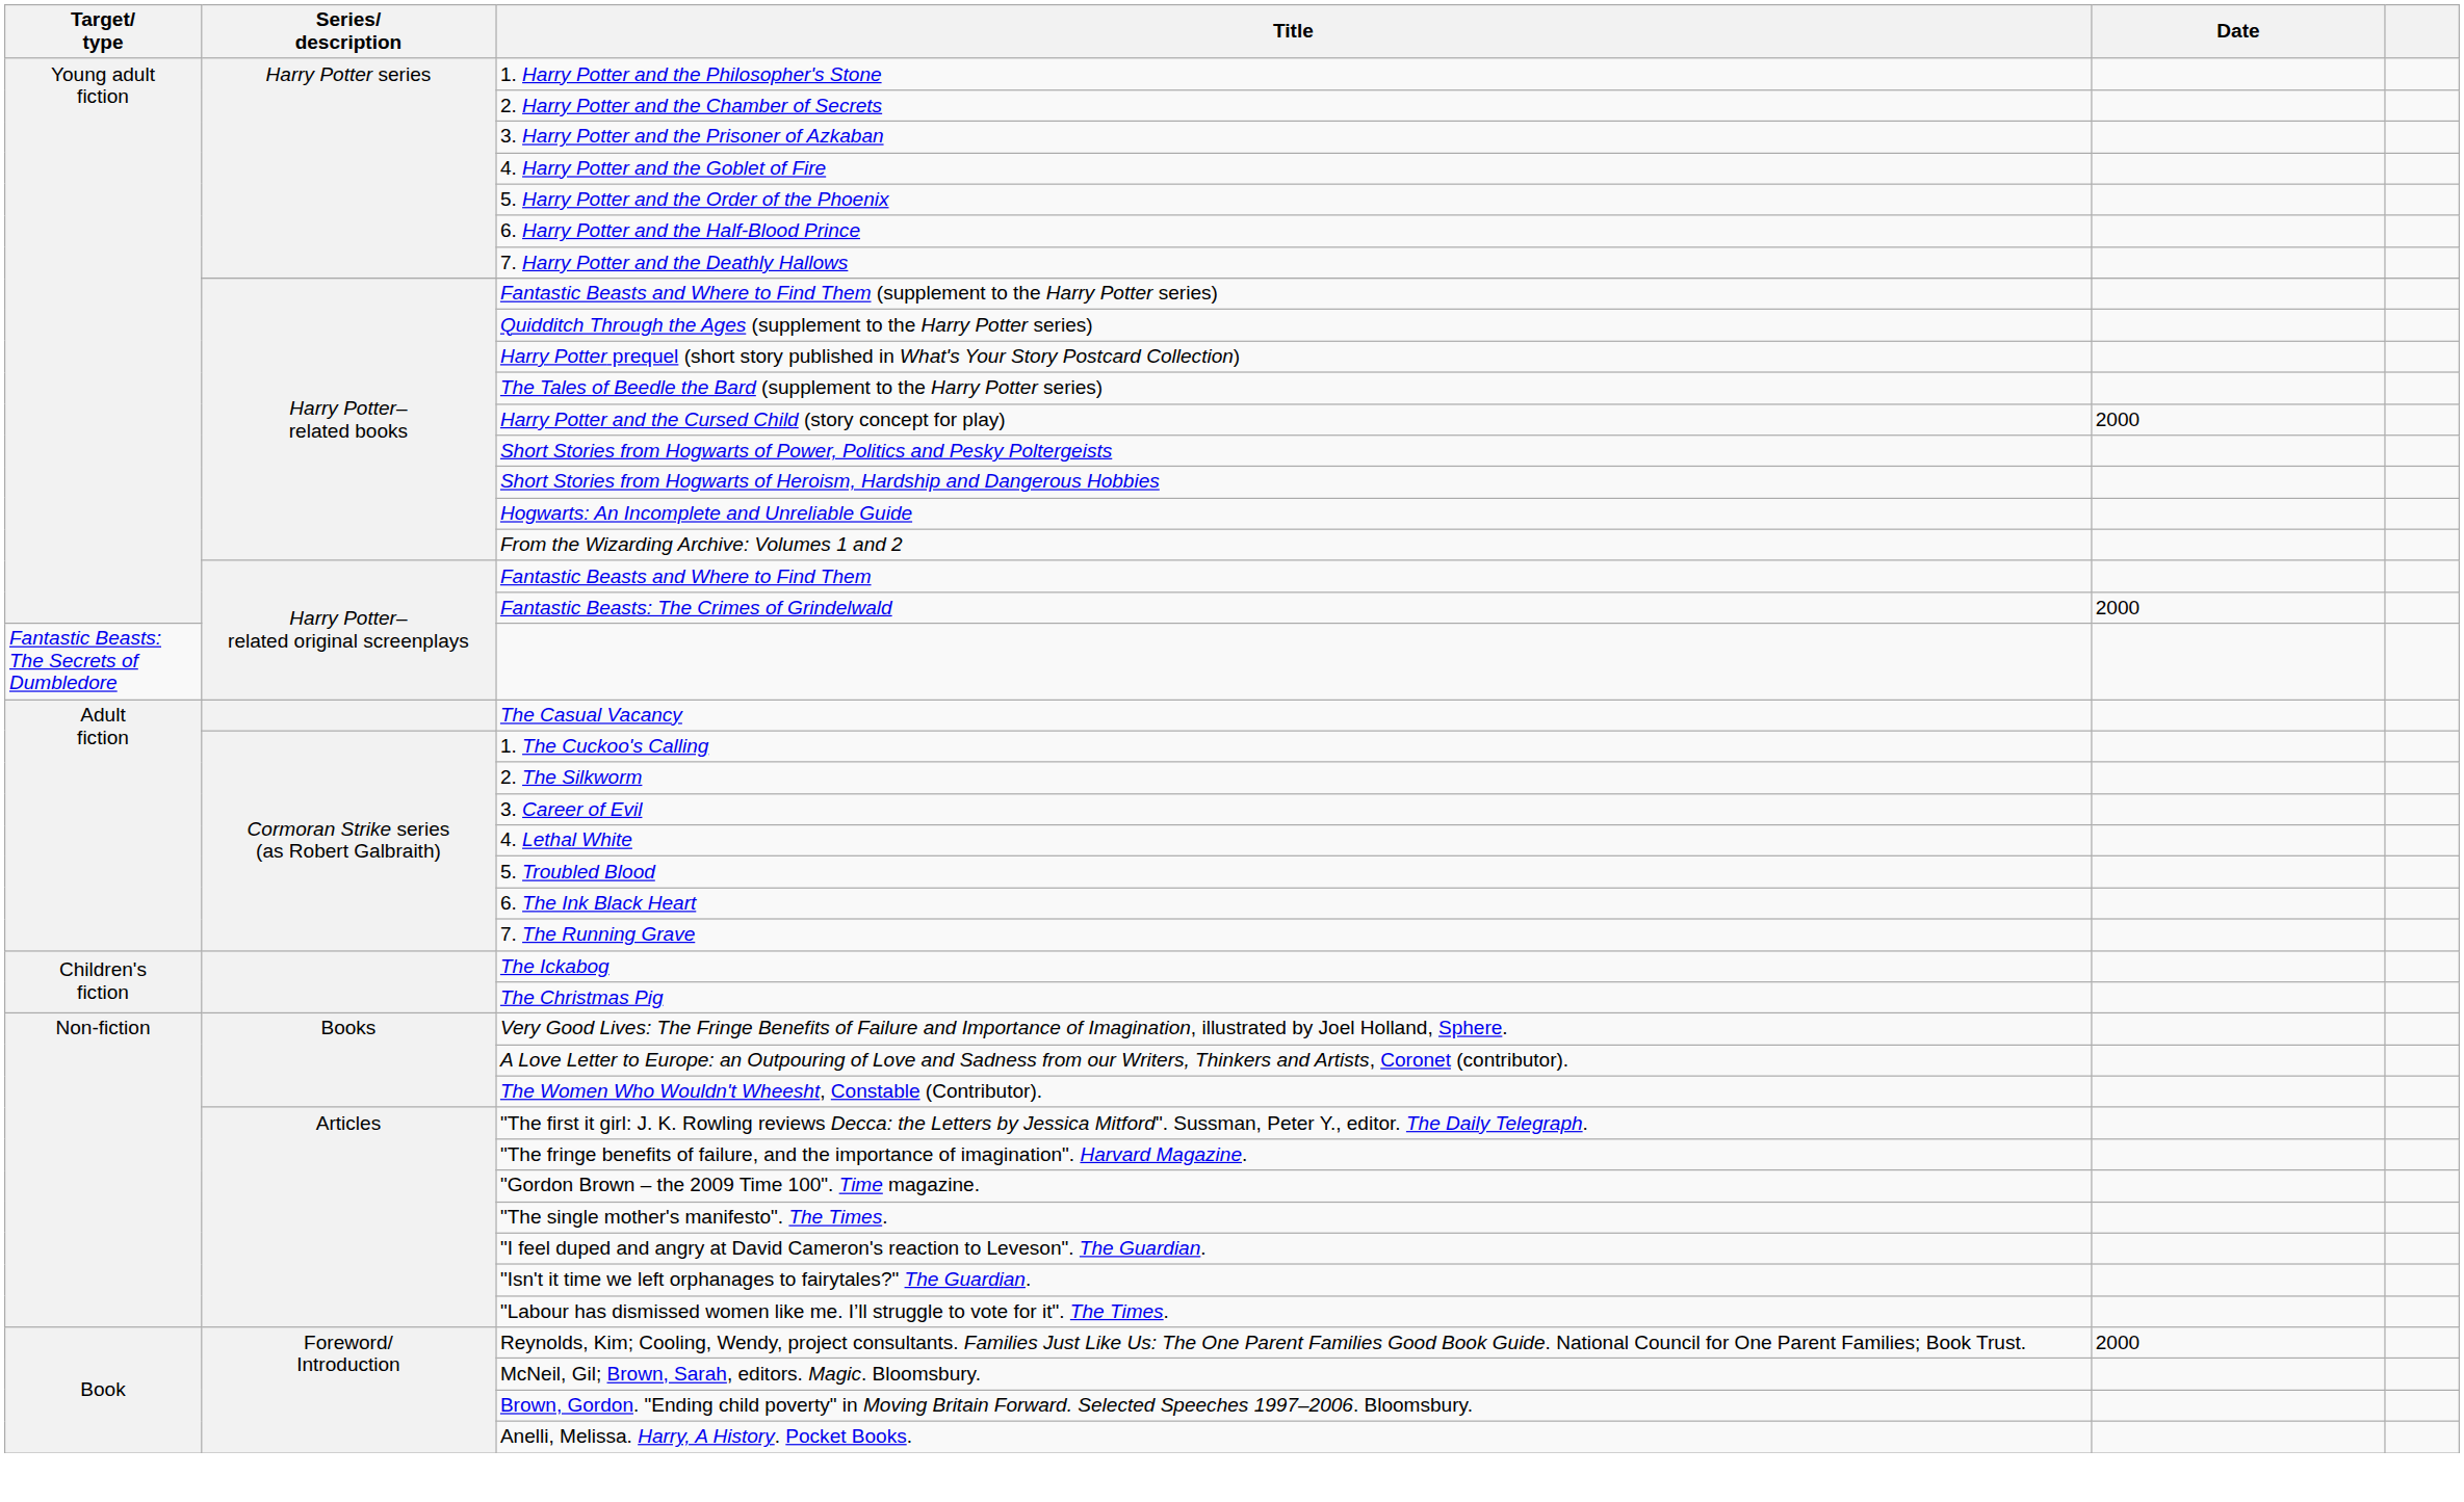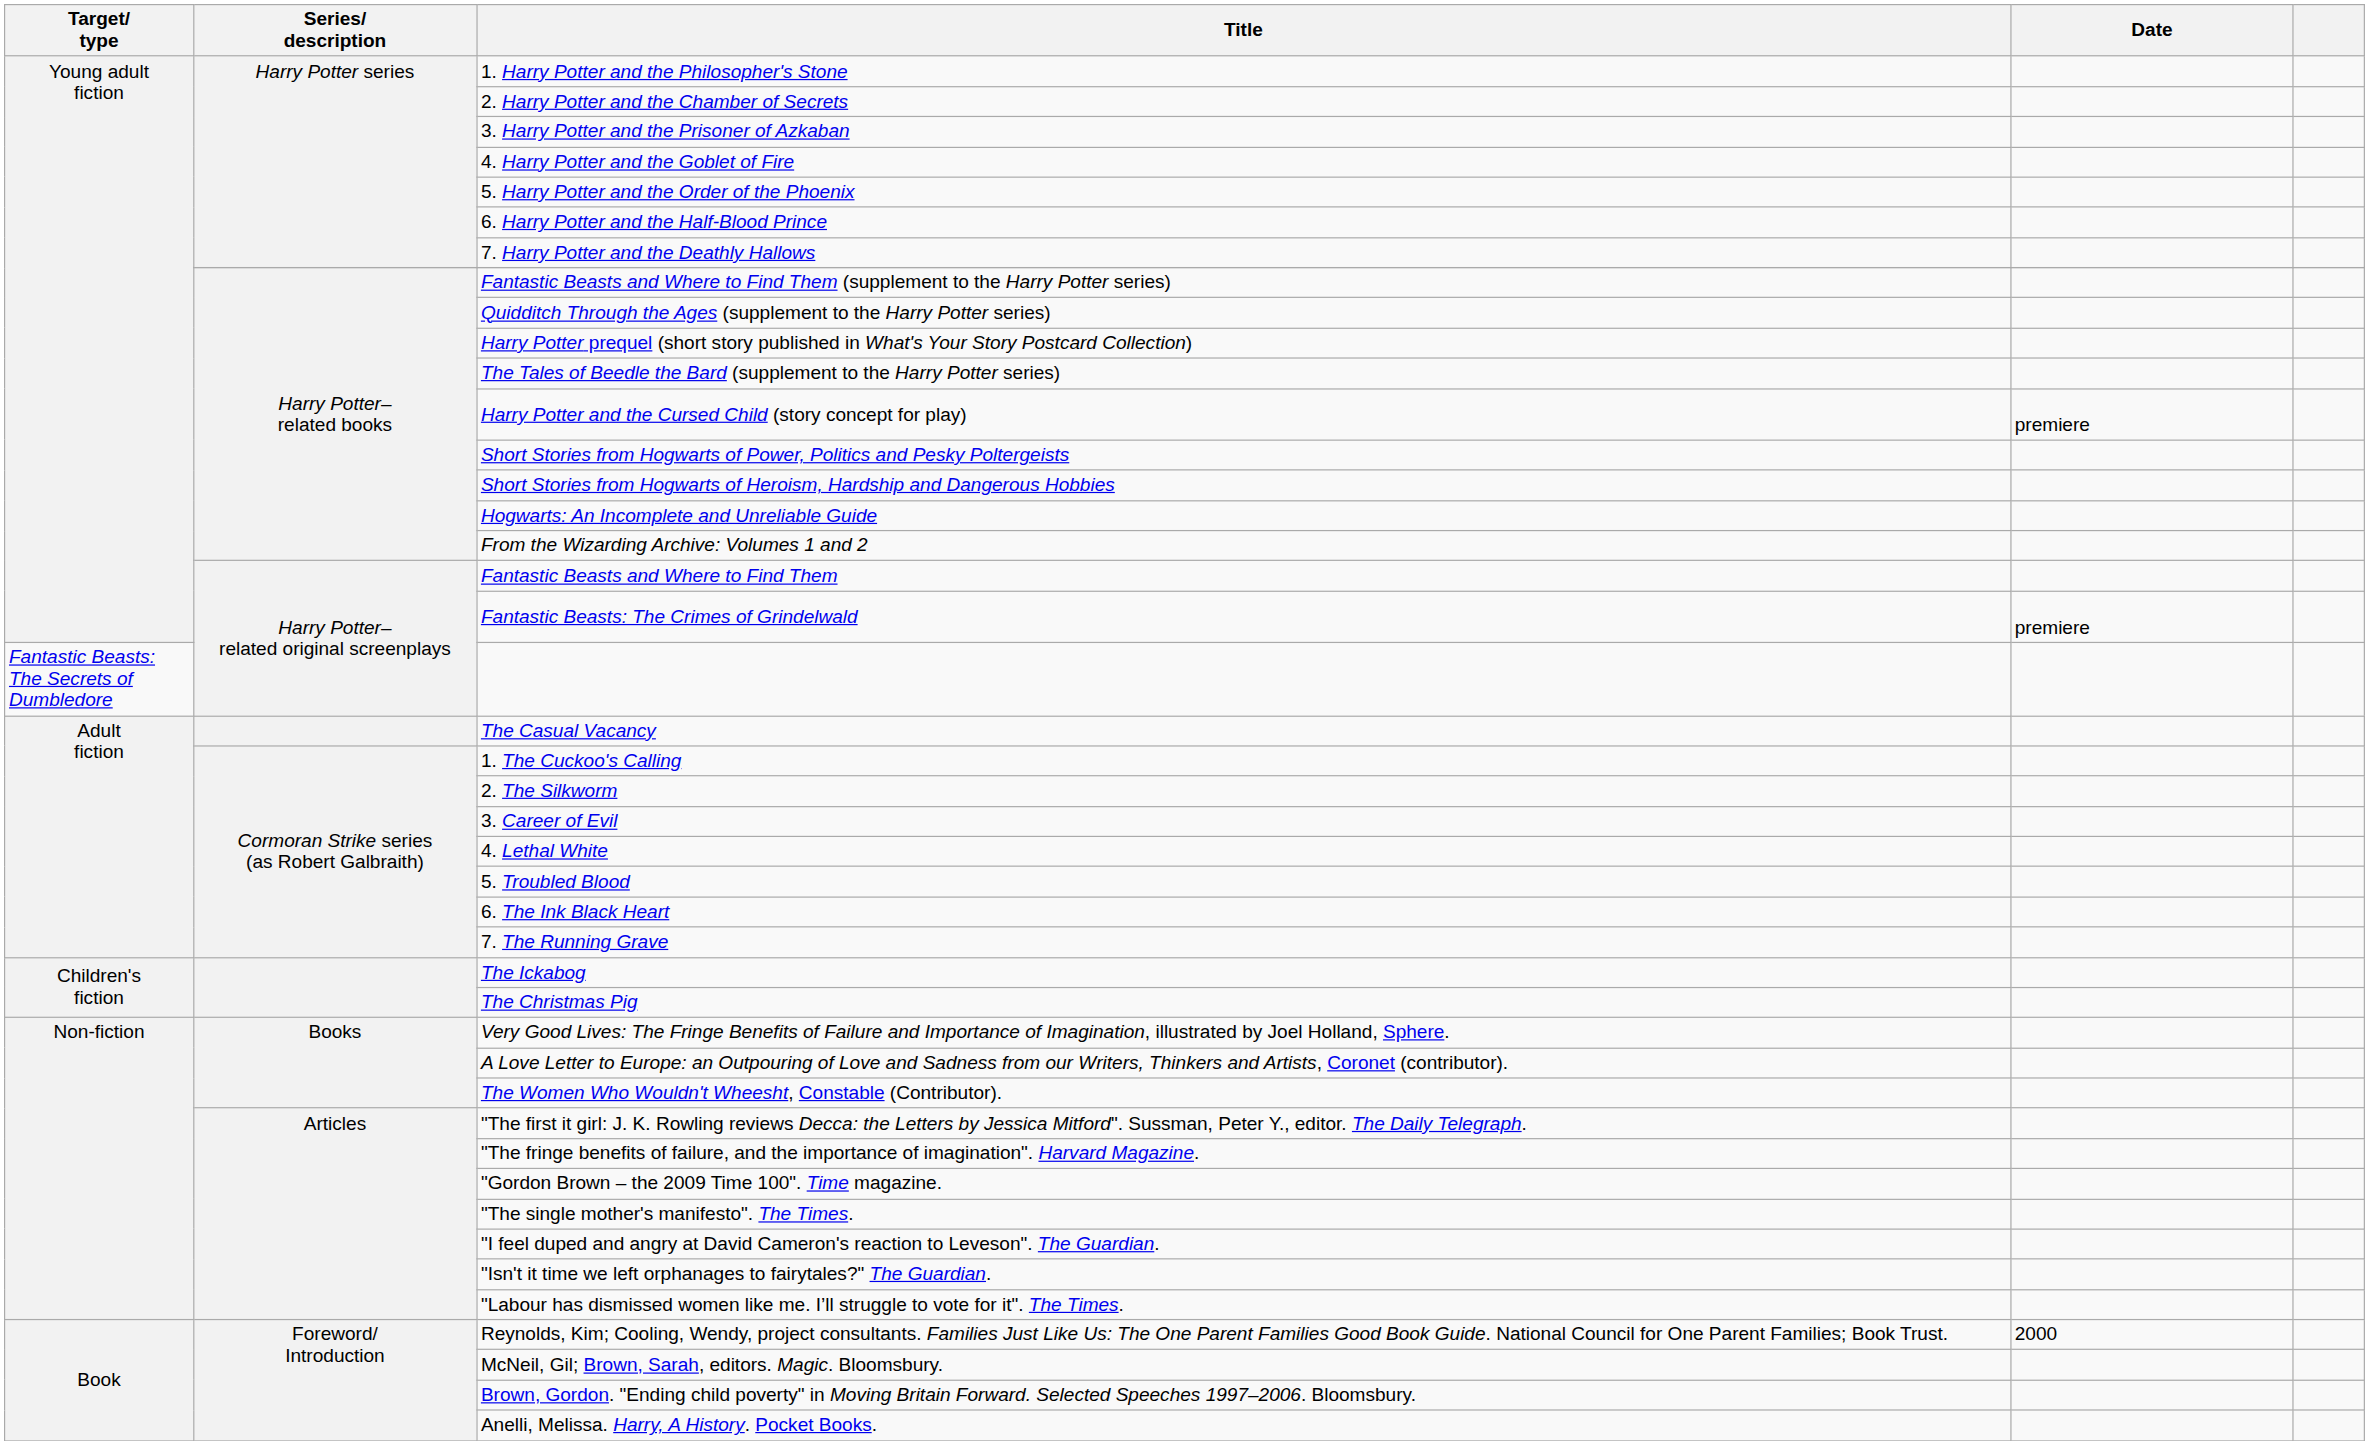Harry Potter and the Cursed Child (story concept for play) | Date: 2000 -> premiere
Fantastic Beasts: The Crimes of Grindelwald | Date: 2000 -> premiere
